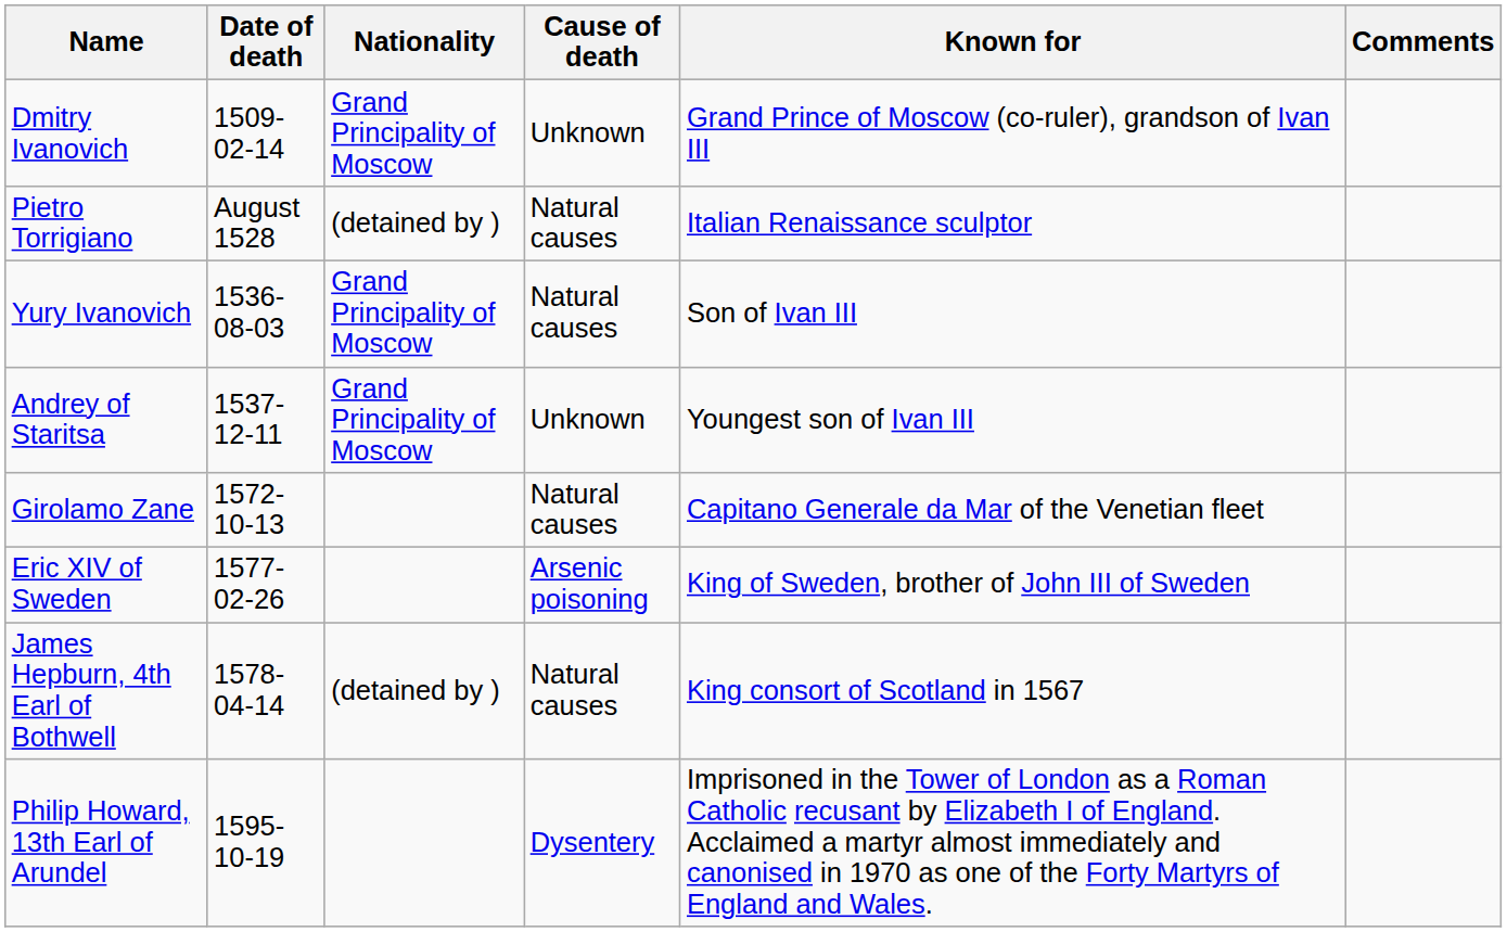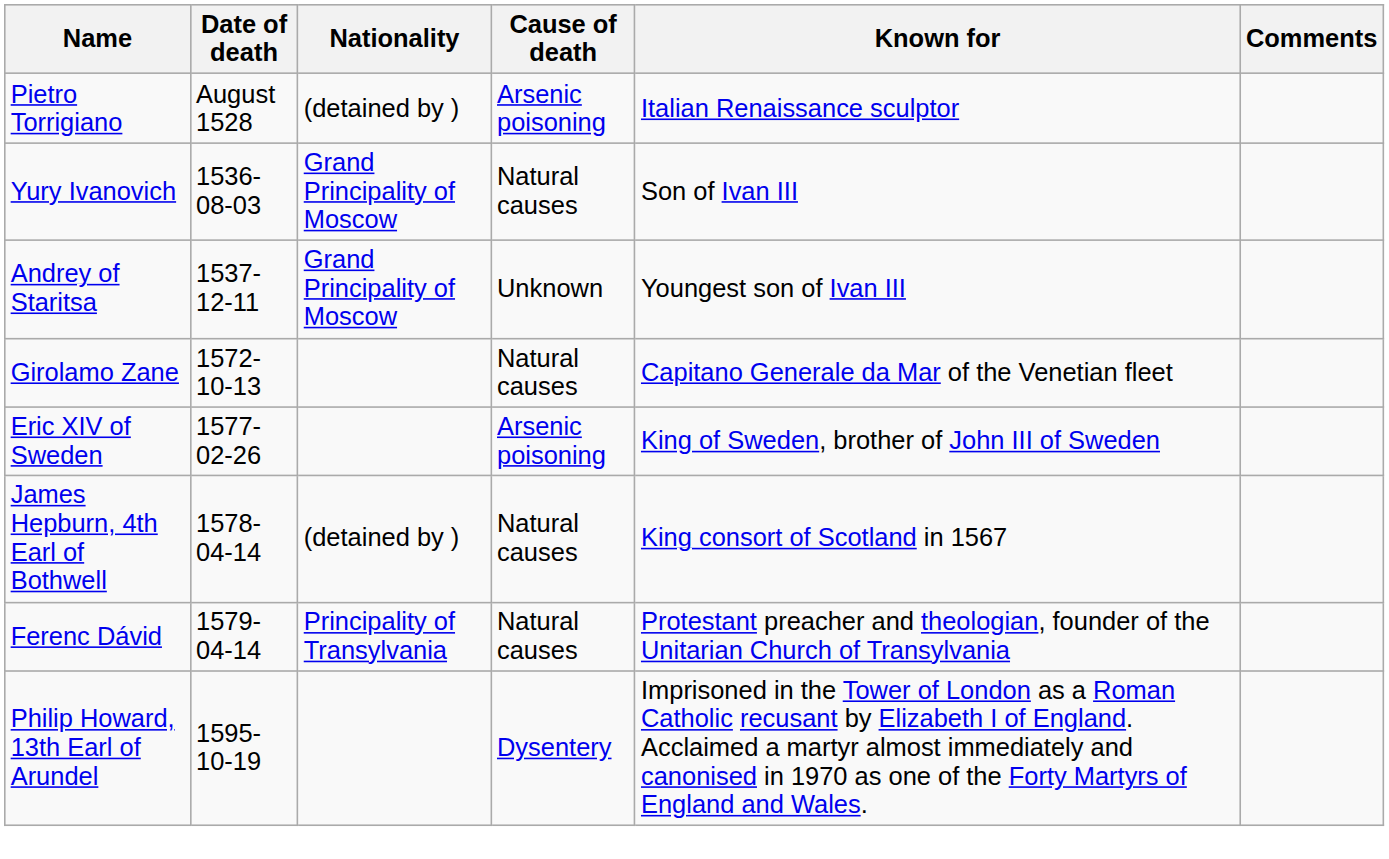- row: Dmitry Ivanovich | 1509-02-14 | Grand Principality of Moscow | Unknown | Grand Prince of Moscow (co-ruler), grandson of Ivan III
Pietro Torrigiano | Cause of death: Natural causes -> Arsenic poisoning
+ row: Ferenc Dávid | 1579-04-14 | Principality of Transylvania | Natural causes | Protestant preacher and theologian, founder of the Unitarian Church of Transylvania
